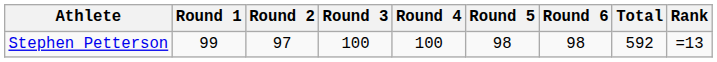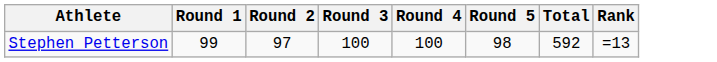- column: Round 6 | 98
